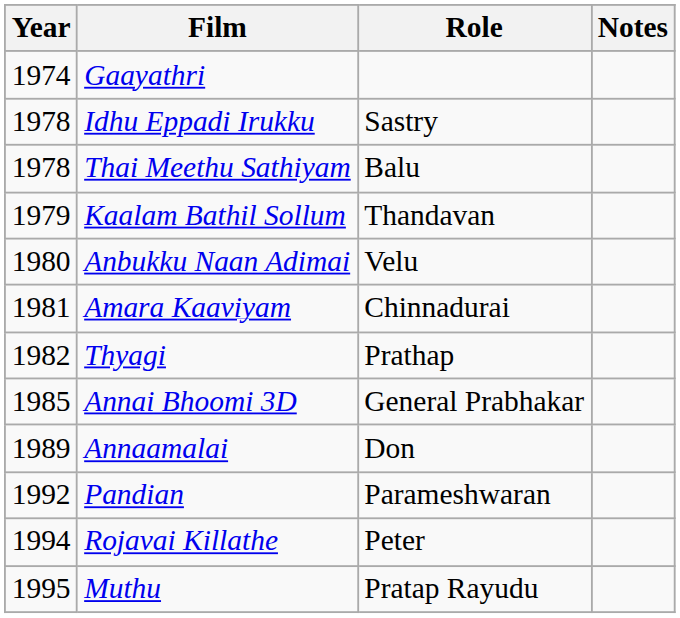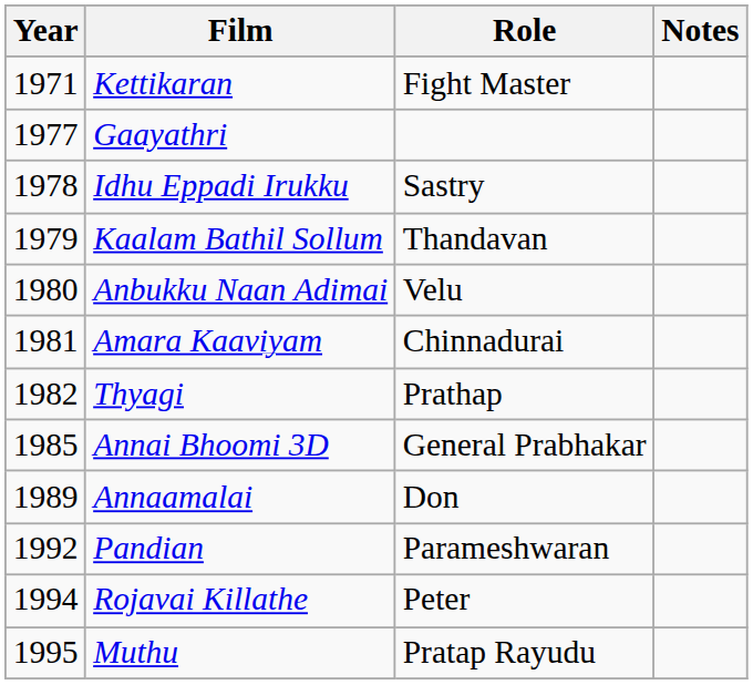+ row: 1971 | Kettikaran | Fight Master
Gaayathri | Year: 1974 -> 1977
- row: 1978 | Thai Meethu Sathiyam | Balu
